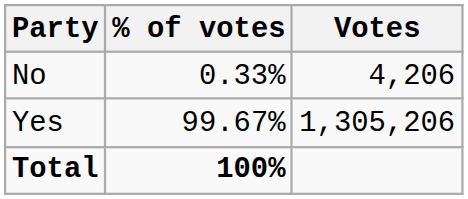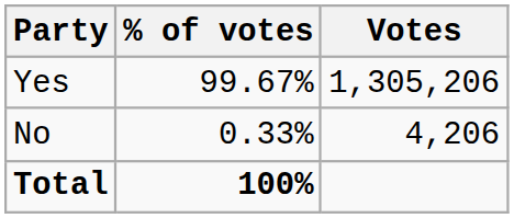rows swapped: Yes <-> No
